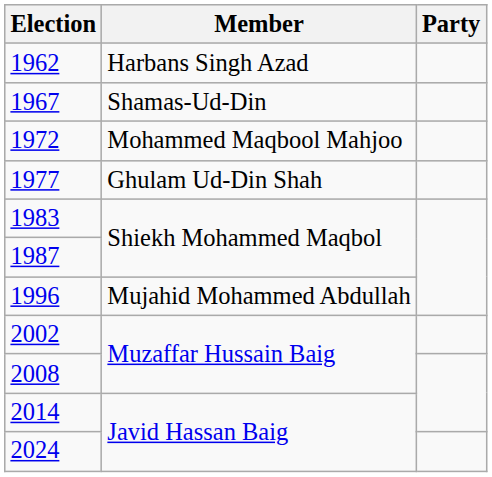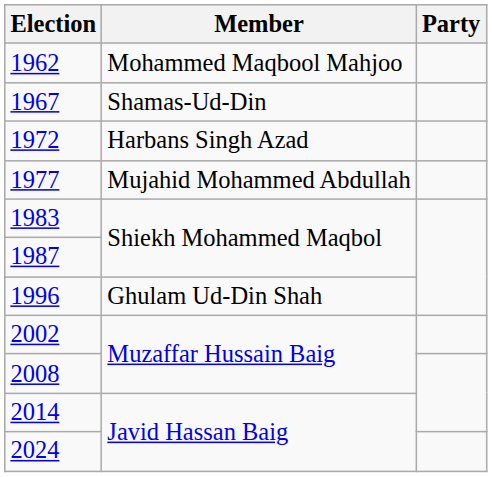1962 | Member: Harbans Singh Azad -> Mohammed Maqbool Mahjoo
1972 | Member: Mohammed Maqbool Mahjoo -> Harbans Singh Azad
1977 | Member: Ghulam Ud-Din Shah -> Mujahid Mohammed Abdullah
1996 | Member: Mujahid Mohammed Abdullah -> Ghulam Ud-Din Shah
